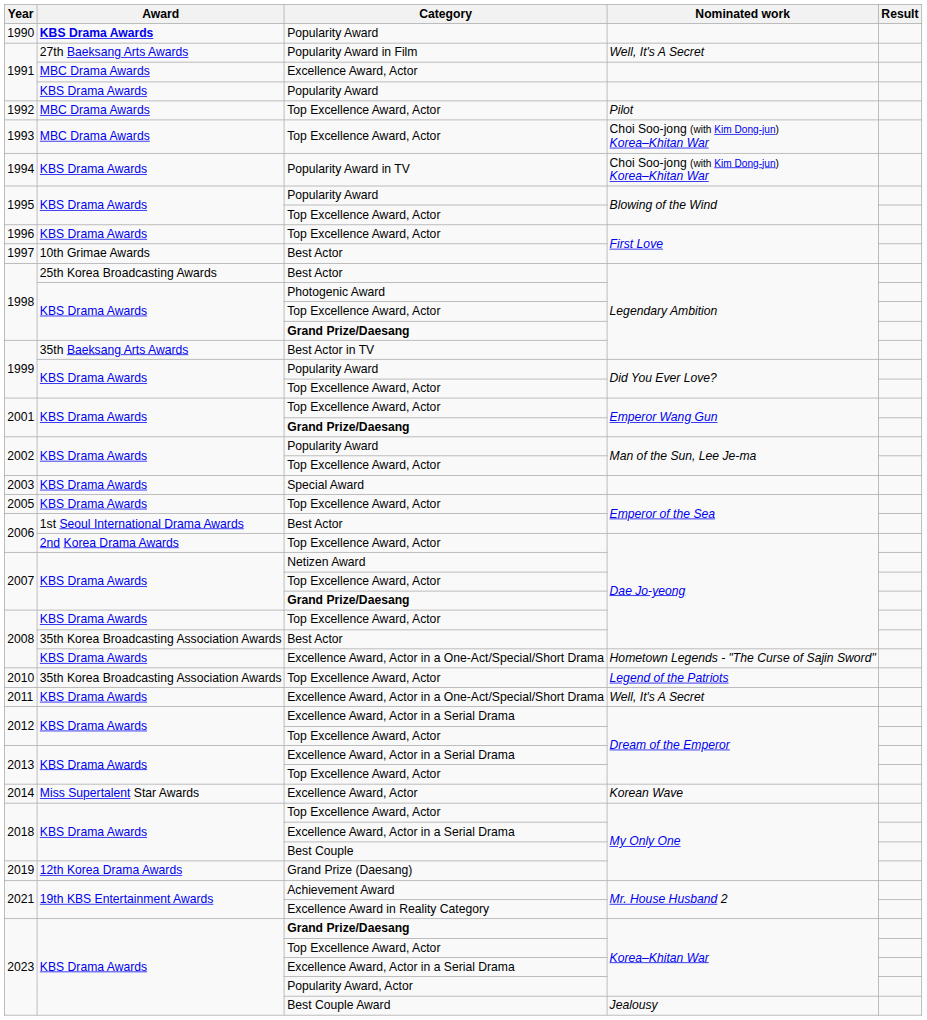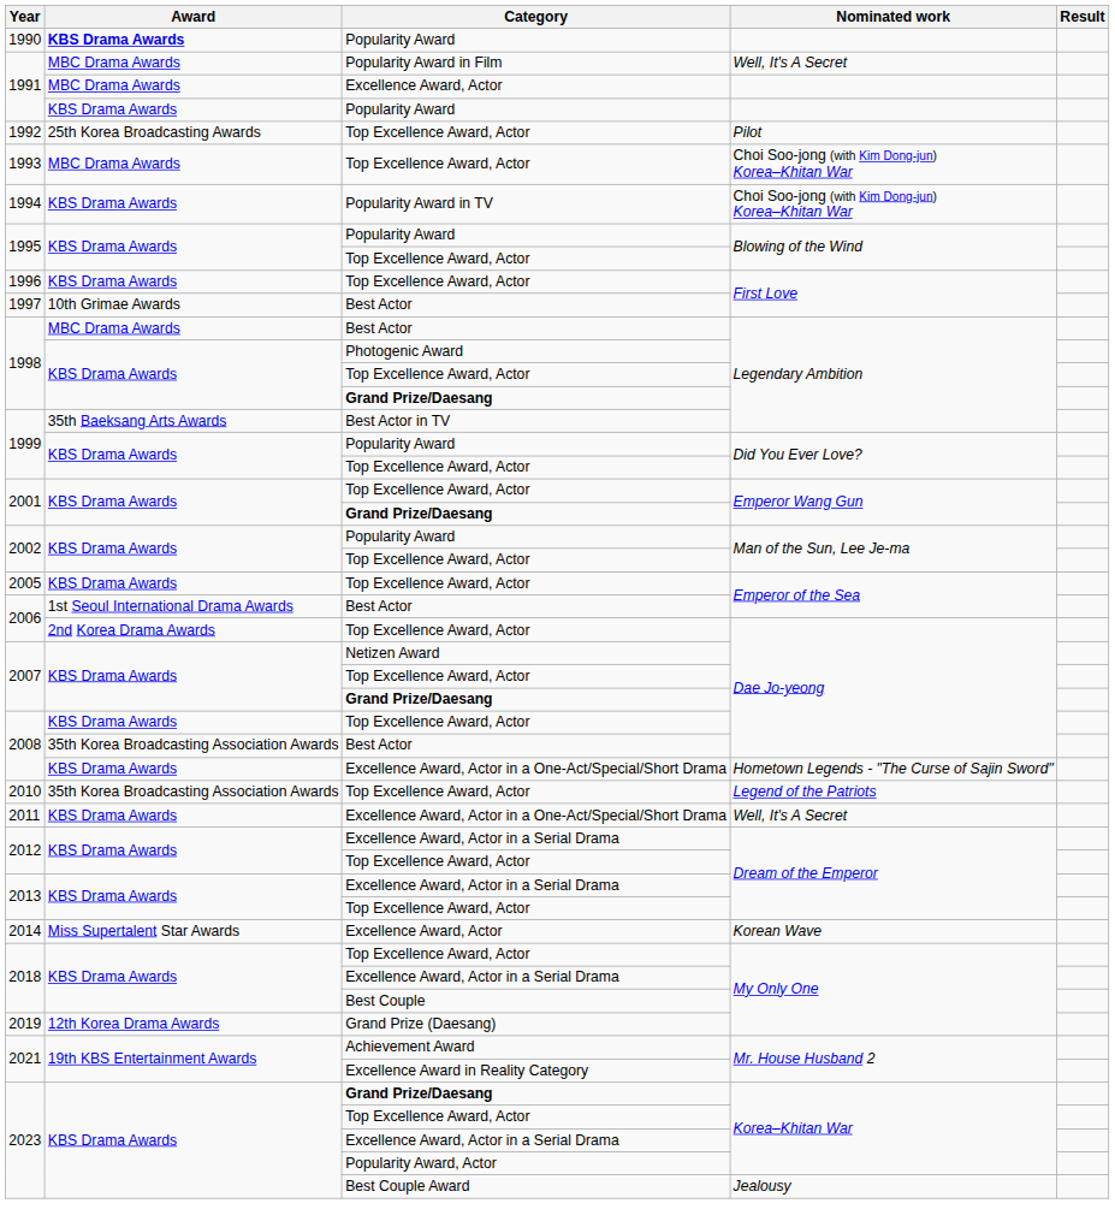1991 / Popularity Award in Film | Award: 27th Baeksang Arts Awards -> MBC Drama Awards
1992 | Award: MBC Drama Awards -> 25th Korea Broadcasting Awards
1998 / Best Actor | Award: 25th Korea Broadcasting Awards -> MBC Drama Awards
- row: 2003 | KBS Drama Awards | Special Award
